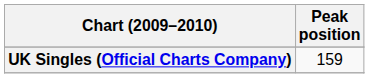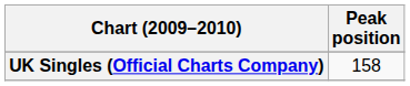UK Singles (Official Charts Company) | Peak position: 159 -> 158
